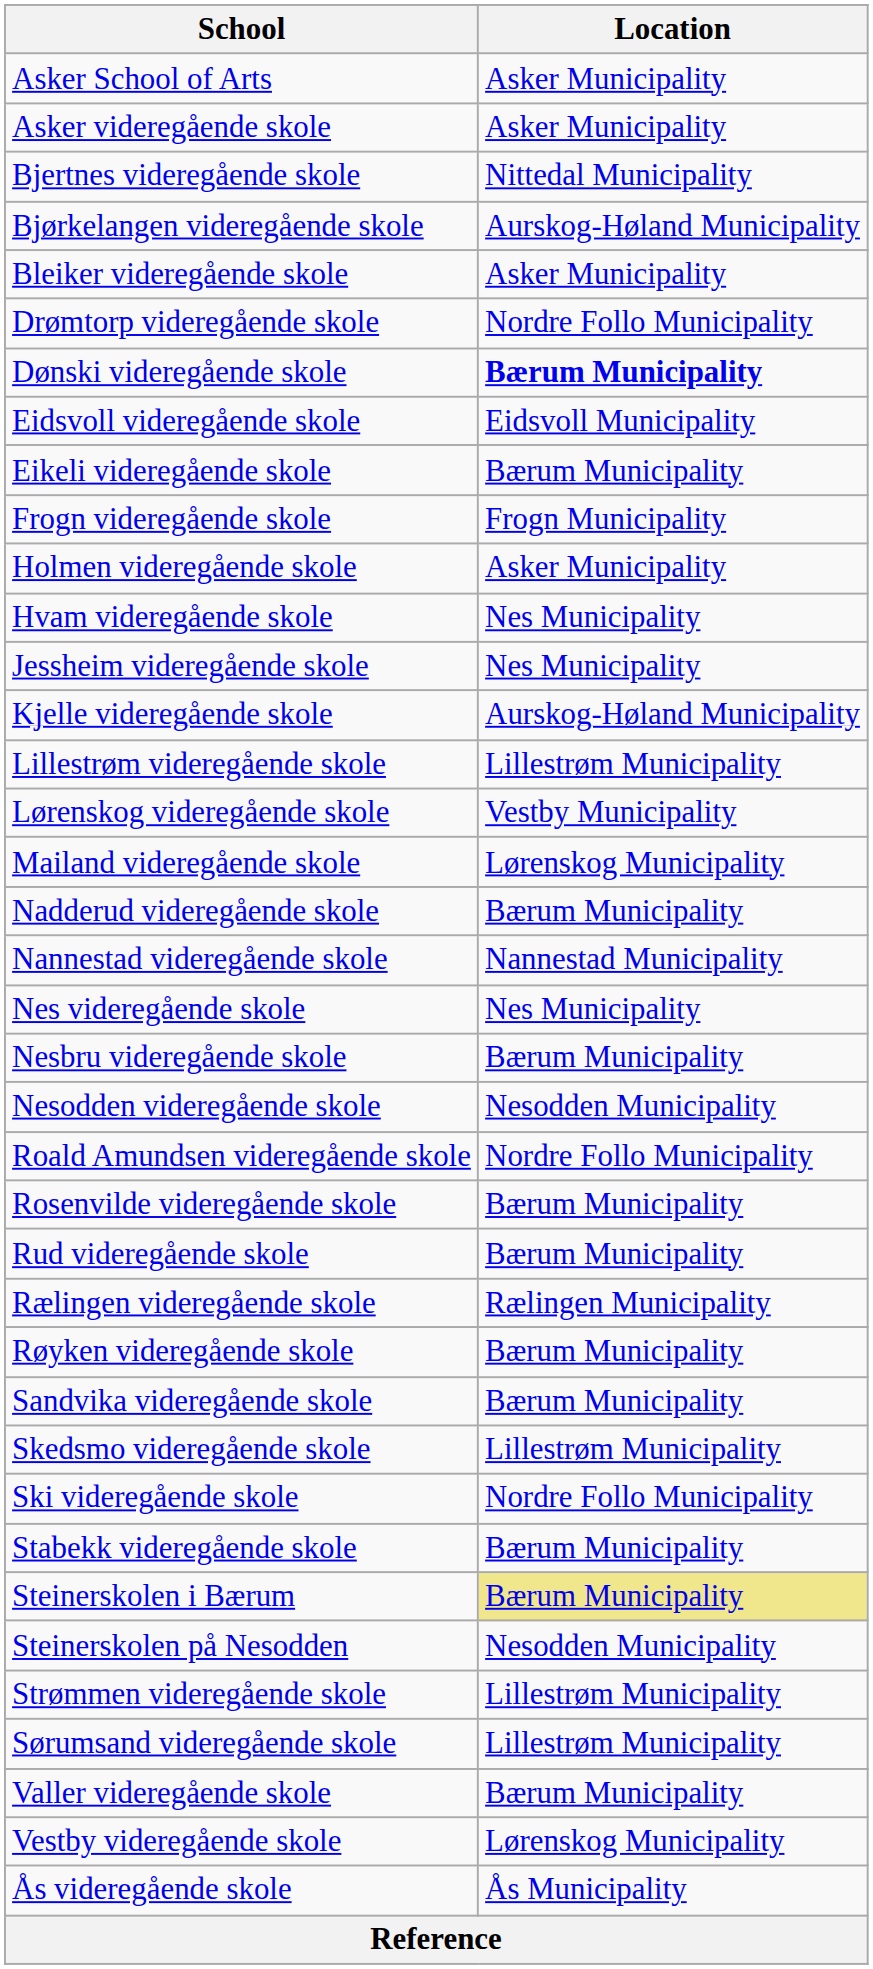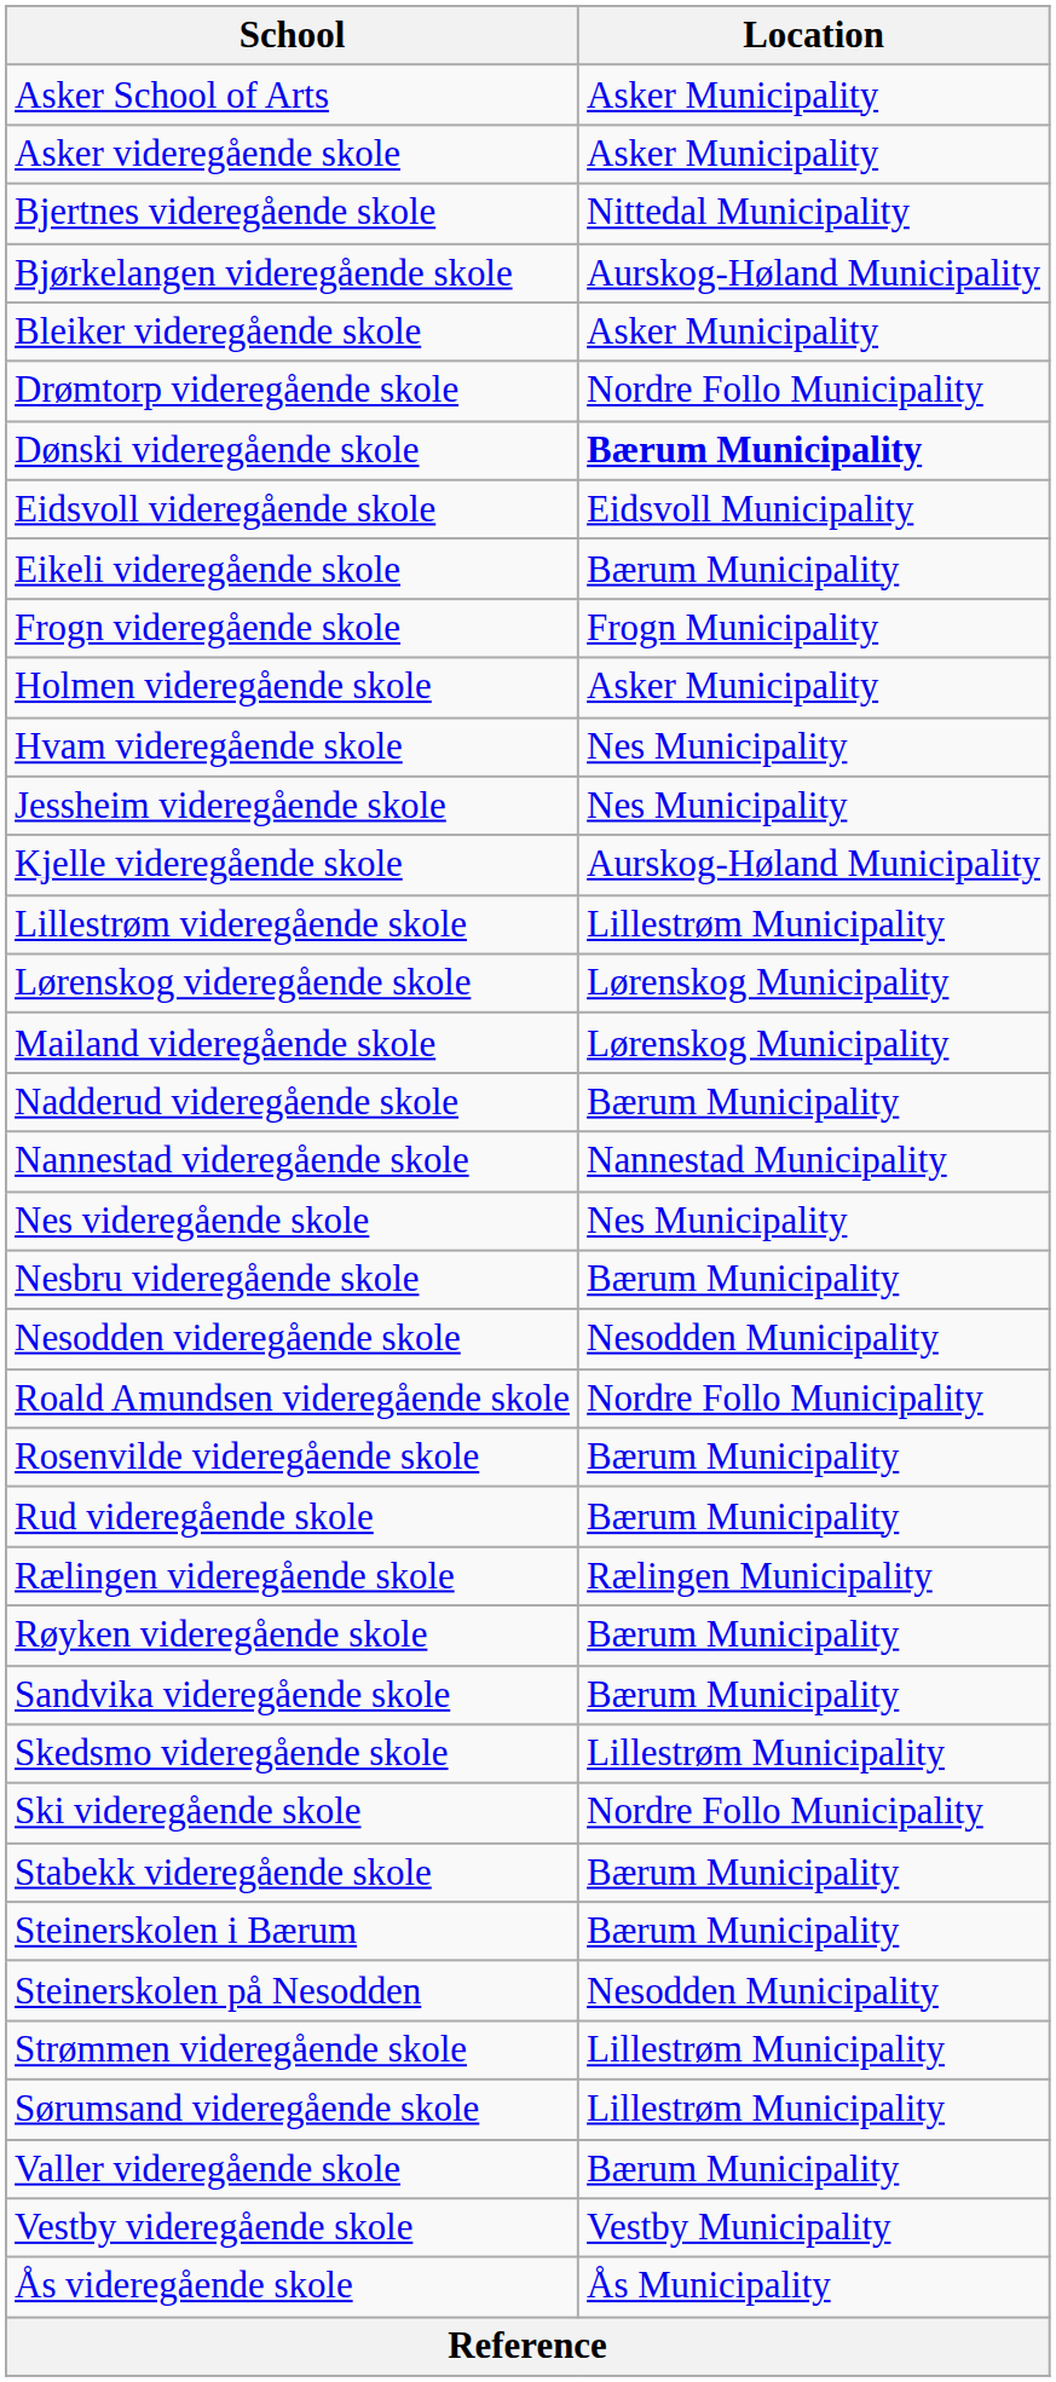Lørenskog videregående skole | Location: Vestby Municipality -> Lørenskog Municipality
Steinerskolen i Bærum | Location: khaki background -> no background
Vestby videregående skole | Location: Lørenskog Municipality -> Vestby Municipality
